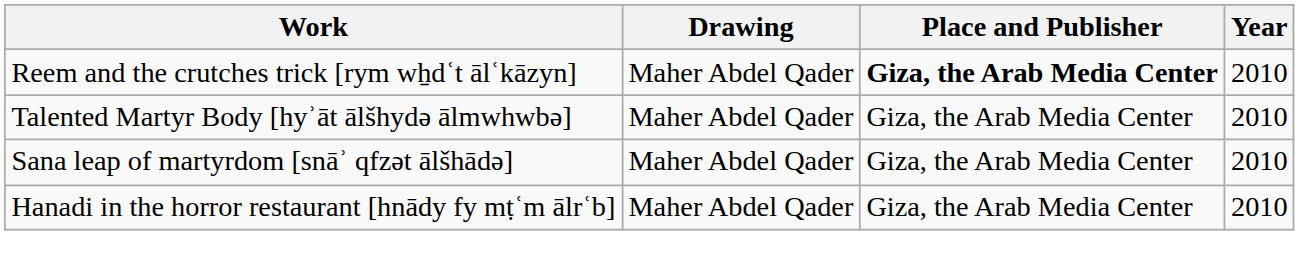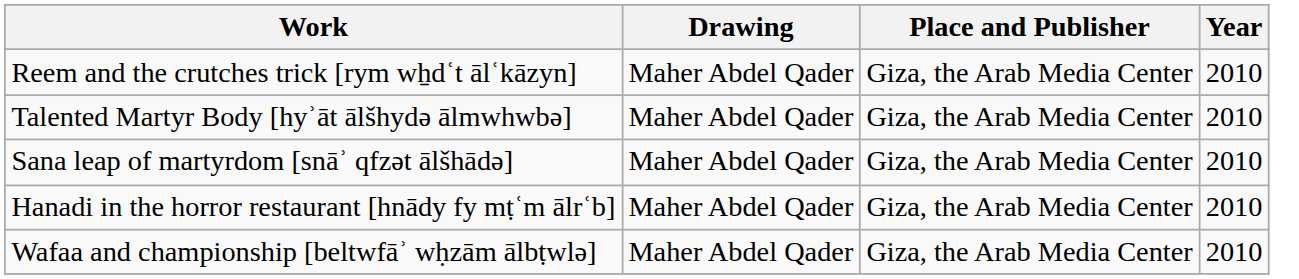Reem and the crutches trick [rym wẖdʿt ālʿkāzyn] | Place and Publisher: bold -> normal
+ row: Wafaa and championship [beltwfāʾ wḥzām ālbṭwlə] | Maher Abdel Qader | Giza, the Arab Media Center | 2010
